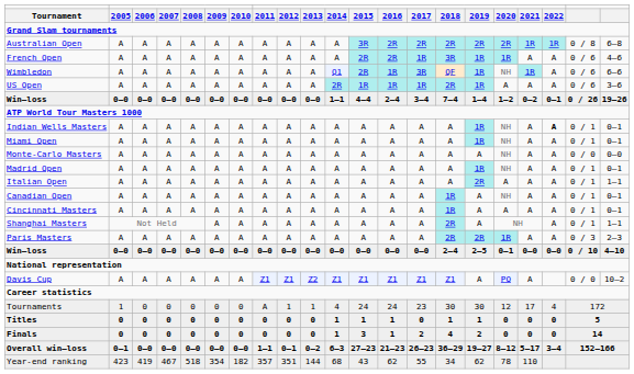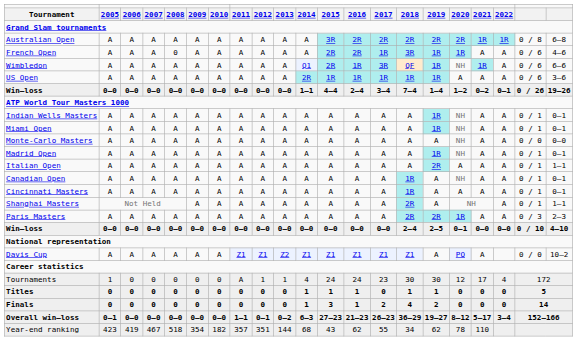French Open | column 5: A -> 0
US Open | column 15: 2R -> 1R
Indian Wells Masters | column 19: bold -> normal
